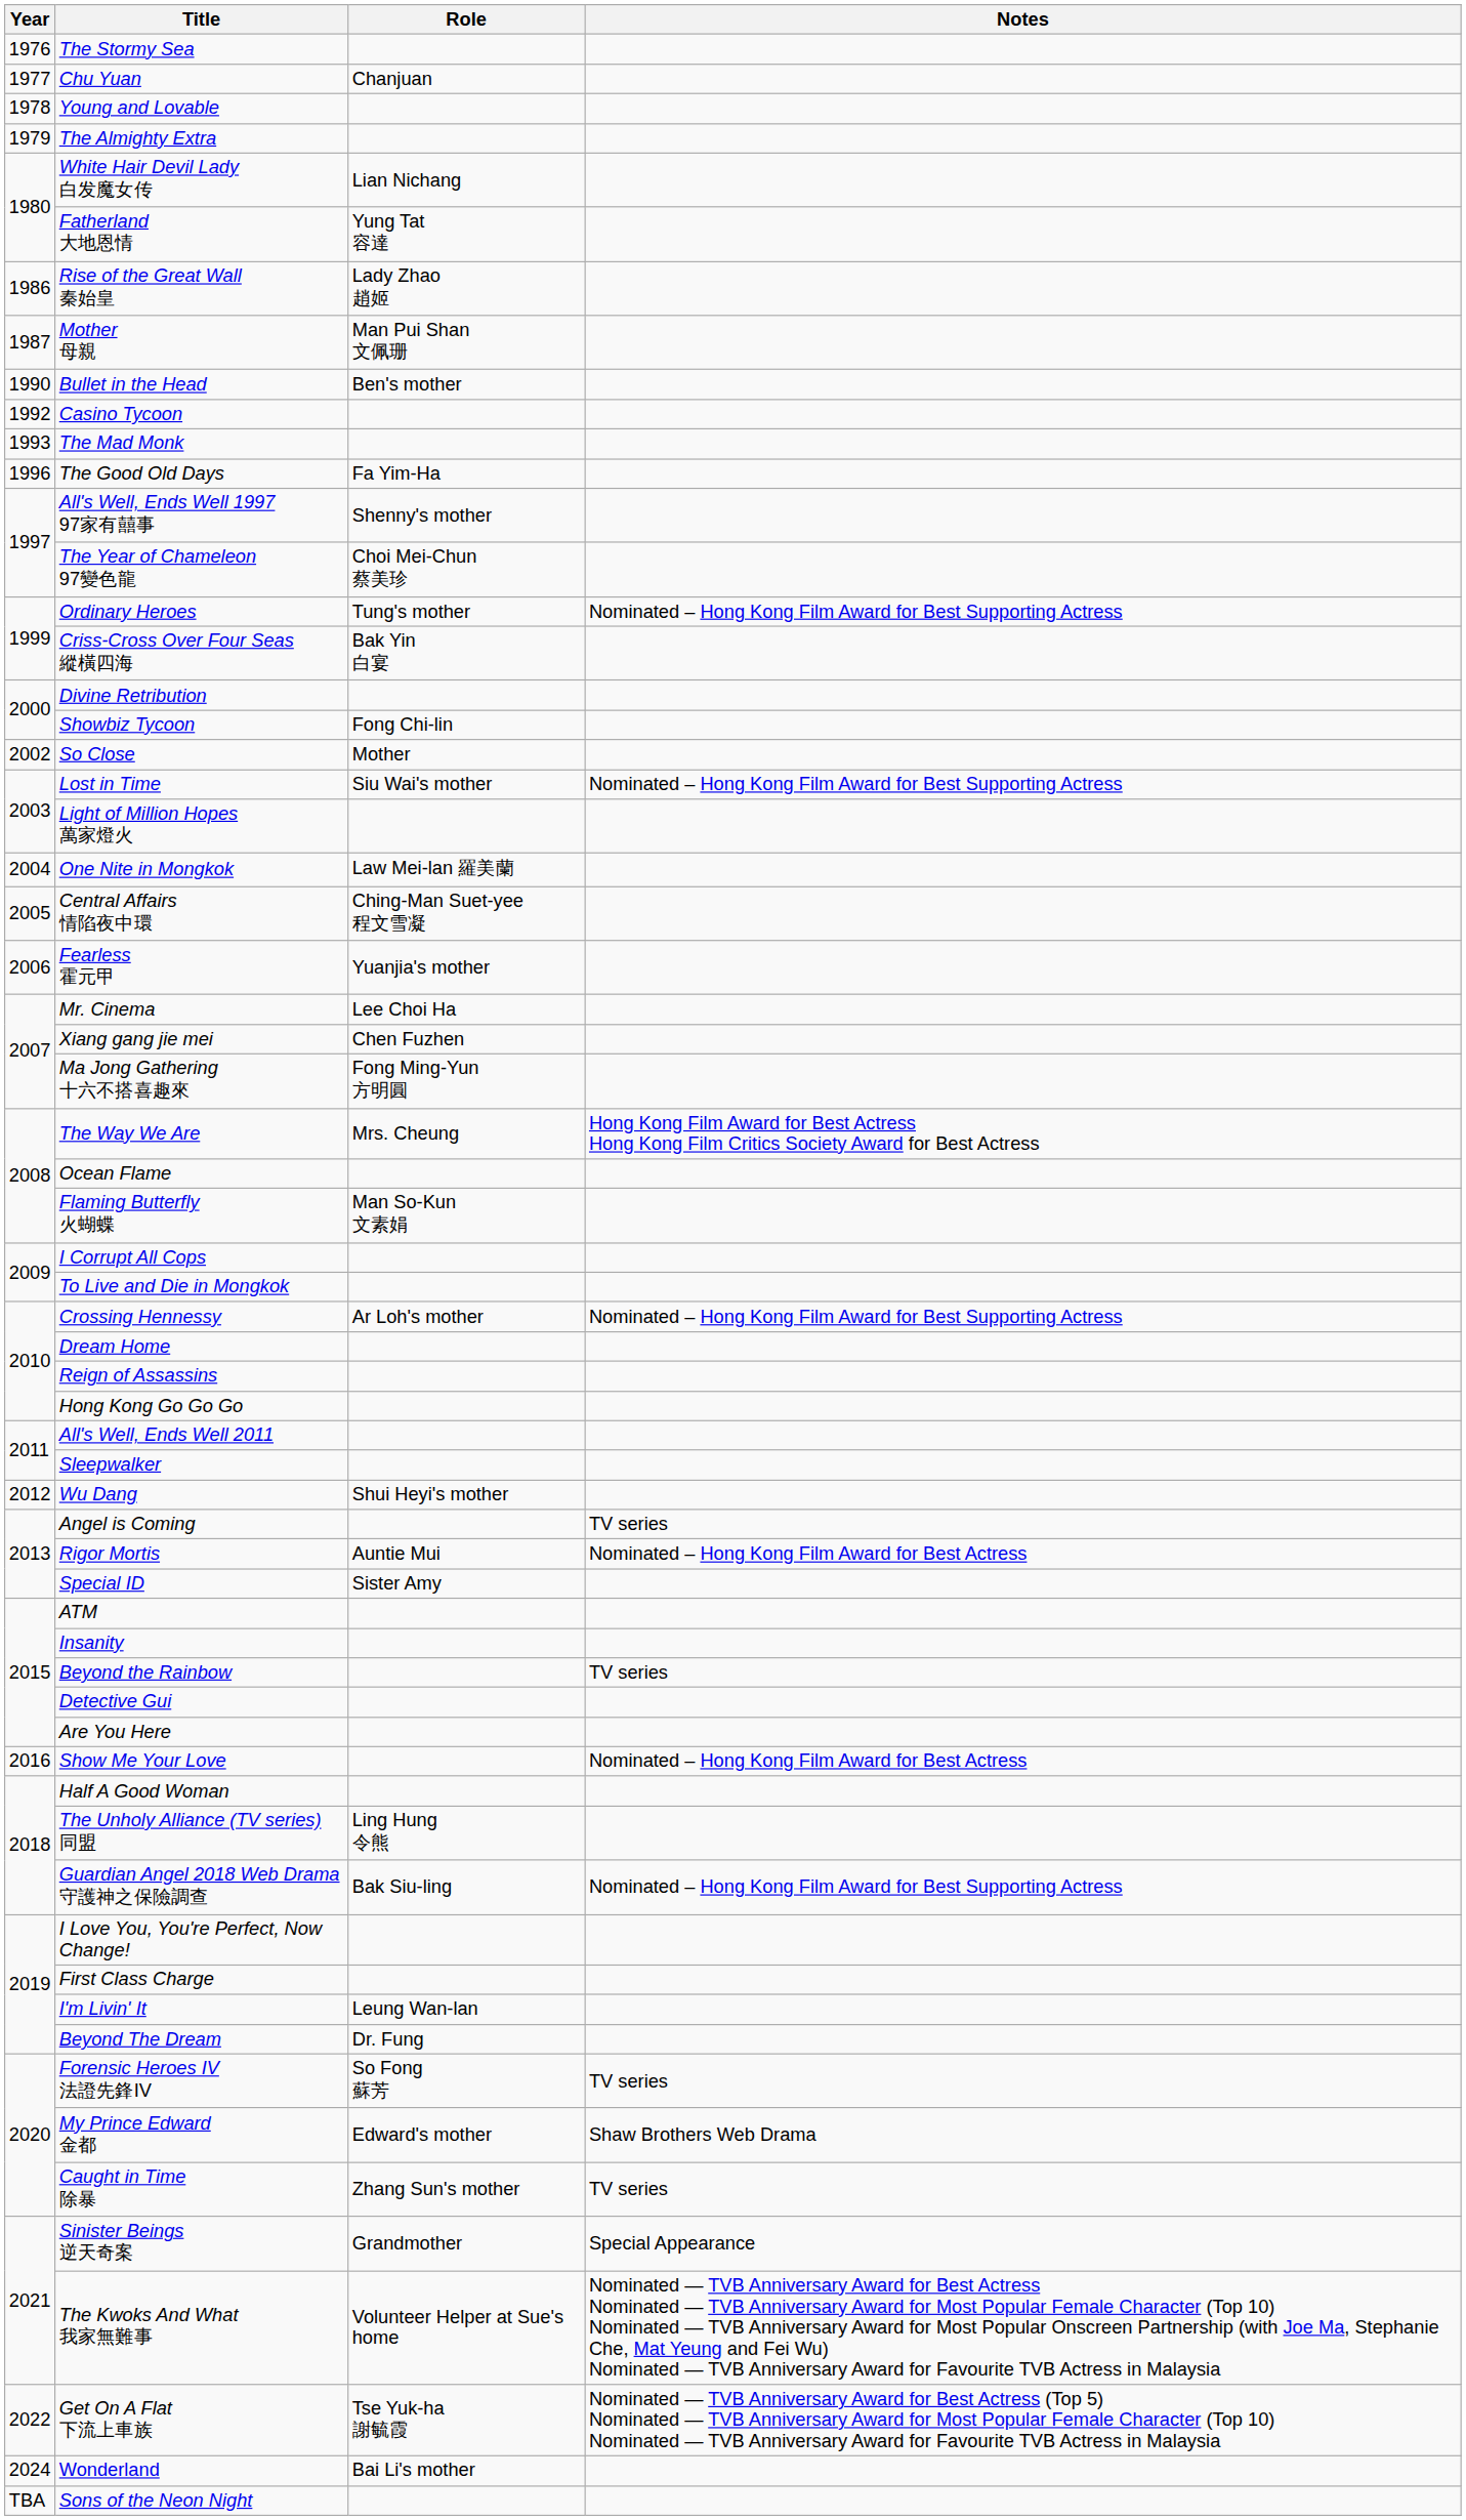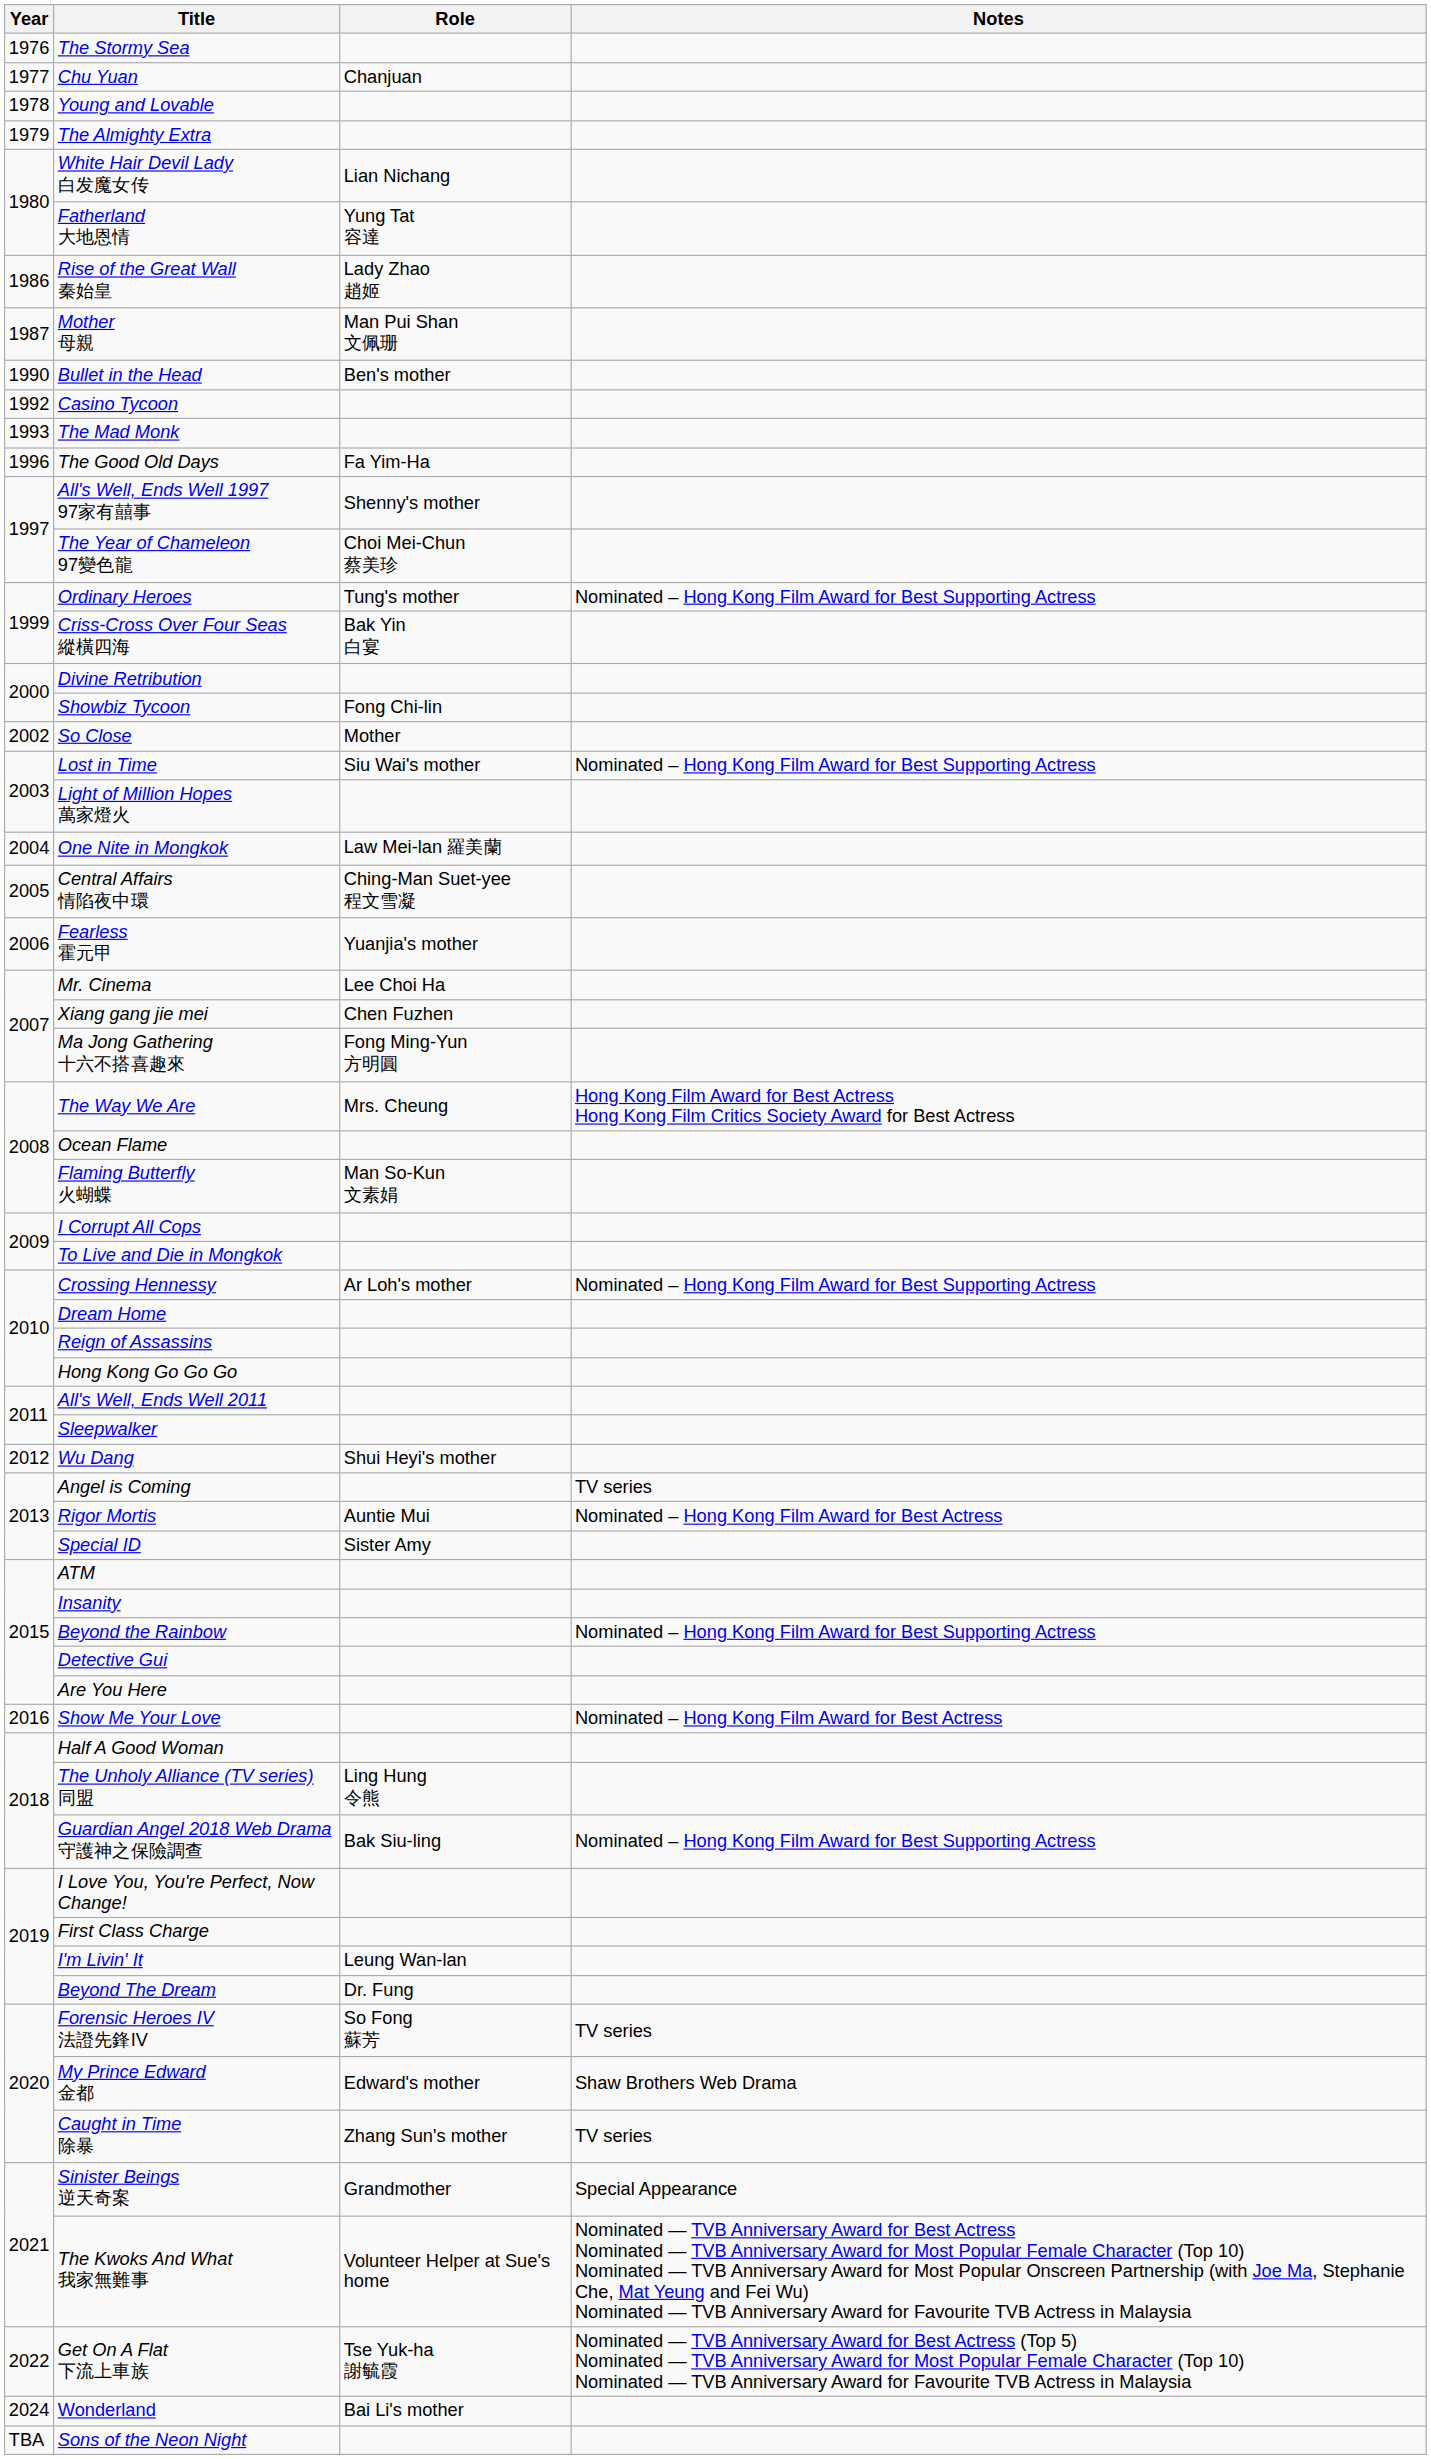Beyond the Rainbow | Notes: TV series -> Nominated – Hong Kong Film Award for Best Supporting Actress
